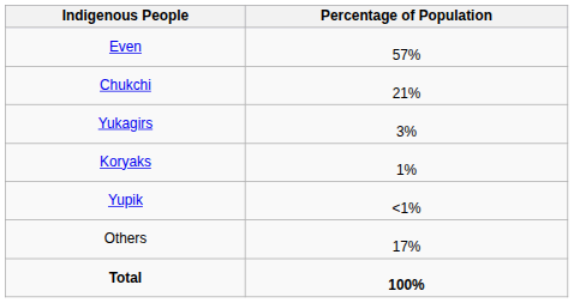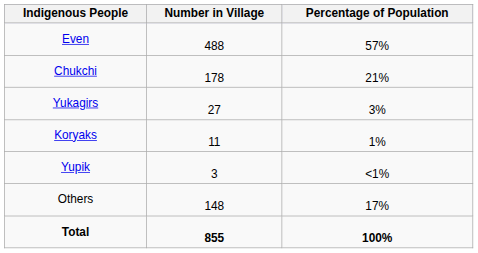+ column: Number in Village | 488 | 178 | 27 | 11 | 3 | 148 | 855
